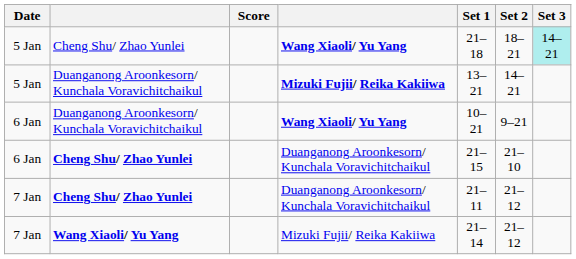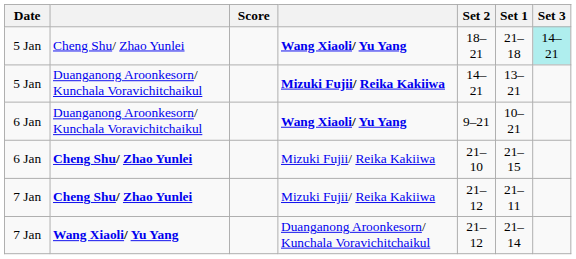columns swapped: Set 1 <-> Set 2
6 Jan / Cheng Shu/ Zhao Yunlei | column 4: Duanganong Aroonkesorn/ Kunchala Voravichitchaikul -> Mizuki Fujii/ Reika Kakiiwa
7 Jan / Cheng Shu/ Zhao Yunlei | column 4: Duanganong Aroonkesorn/ Kunchala Voravichitchaikul -> Mizuki Fujii/ Reika Kakiiwa
7 Jan / Wang Xiaoli/ Yu Yang | column 4: Mizuki Fujii/ Reika Kakiiwa -> Duanganong Aroonkesorn/ Kunchala Voravichitchaikul
